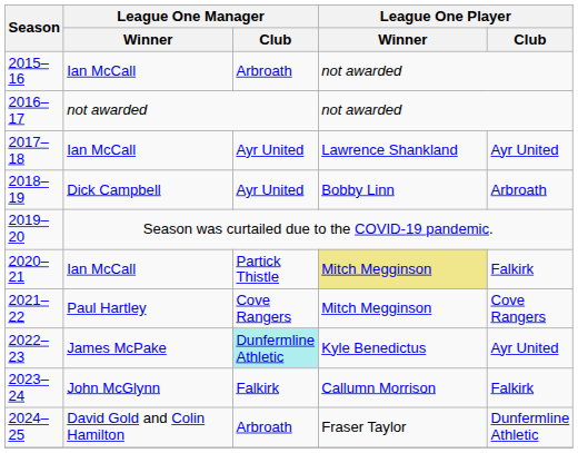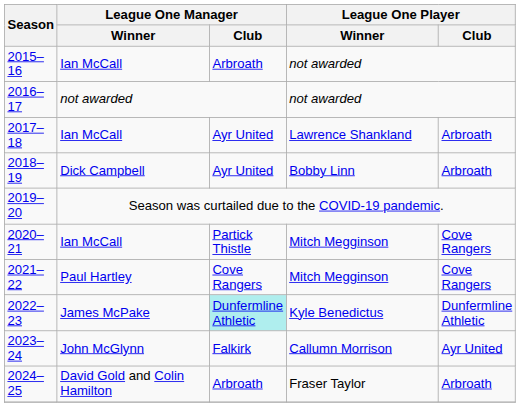2017–18 | League One Player / Club: Ayr United -> Arbroath
2020–21 | League One Player / Winner: khaki background -> no background
2020–21 | League One Player / Club: Falkirk -> Cove Rangers
2022–23 | League One Player / Club: Ayr United -> Dunfermline Athletic
2023–24 | League One Player / Club: Falkirk -> Ayr United
2024–25 | League One Player / Club: Dunfermline Athletic -> Arbroath
